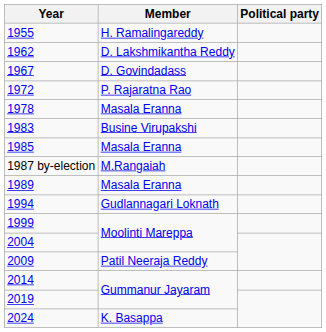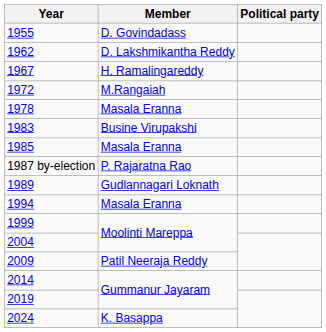1955 | Member: H. Ramalingareddy -> D. Govindadass
1967 | Member: D. Govindadass -> H. Ramalingareddy
1972 | Member: P. Rajaratna Rao -> M.Rangaiah
1987 by-election | Member: M.Rangaiah -> P. Rajaratna Rao
1989 | Member: Masala Eranna -> Gudlannagari Loknath
1994 | Member: Gudlannagari Loknath -> Masala Eranna
